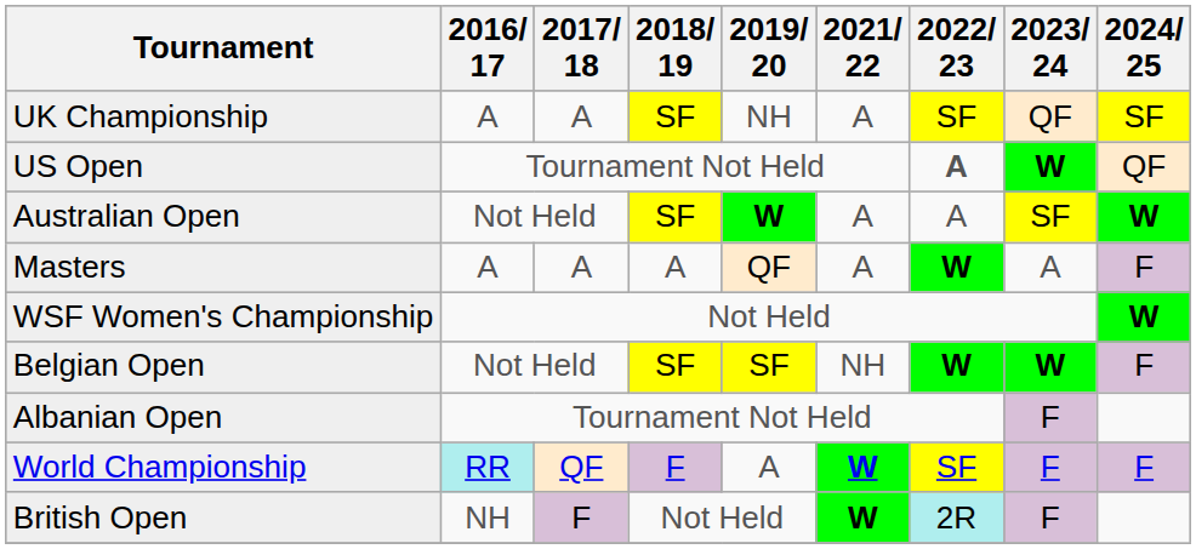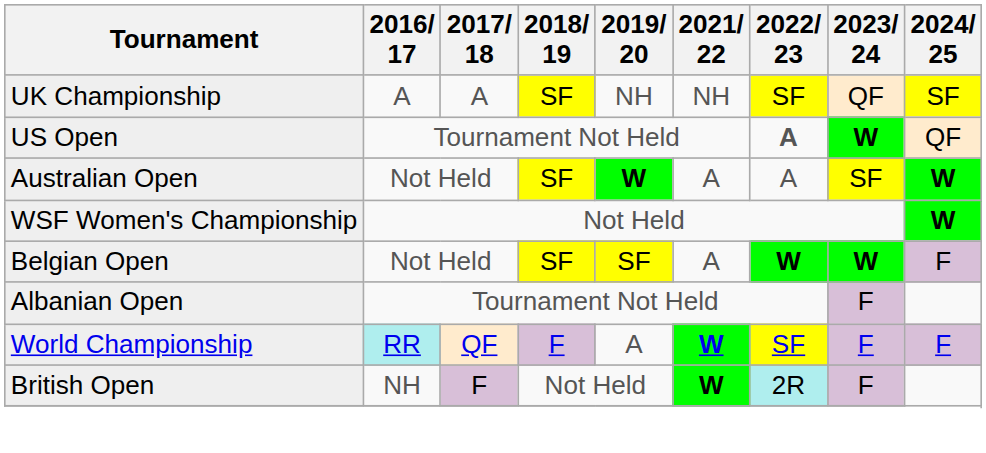UK Championship | 2021/ 22: A -> NH
- row: Masters | A | A | A | QF | A | W | A | F
Belgian Open | 2021/ 22: NH -> A
